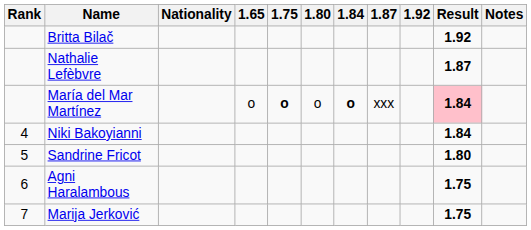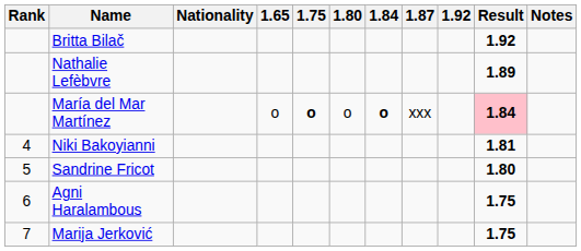Nathalie Lefèbvre | Result: 1.87 -> 1.89
Niki Bakoyianni | Result: 1.84 -> 1.81
